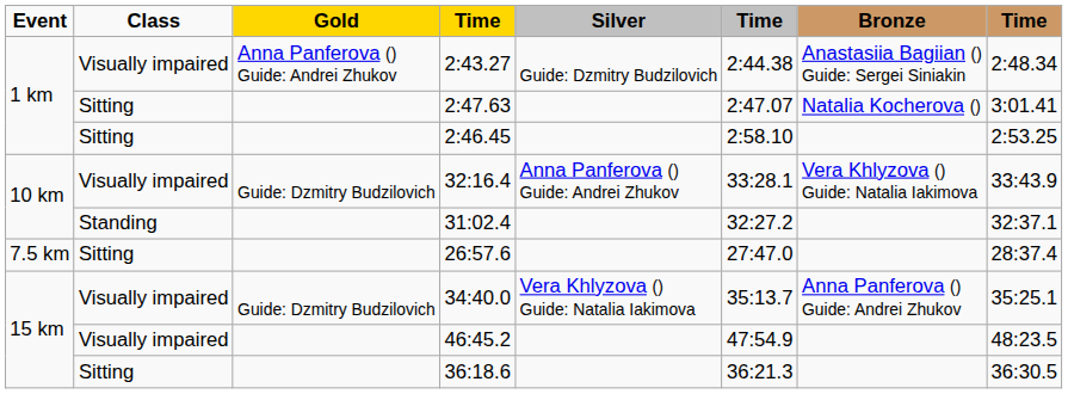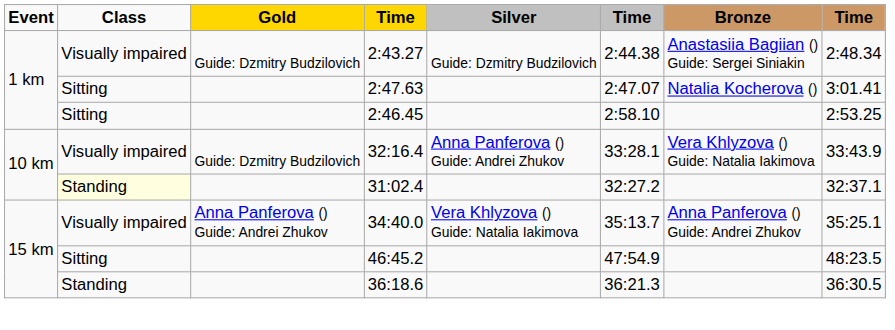2:43.27 | Gold: Anna Panferova () Guide: Andrei Zhukov -> Guide: Dzmitry Budzilovich
31:02.4 | Class: no background -> lightyellow background
- row: 7.5 km | Sitting | 26:57.6 | 27:47.0 | 28:37.4
34:40.0 | Gold: Guide: Dzmitry Budzilovich -> Anna Panferova () Guide: Andrei Zhukov
46:45.2 | Class: Visually impaired -> Sitting
36:18.6 | Class: Sitting -> Standing
